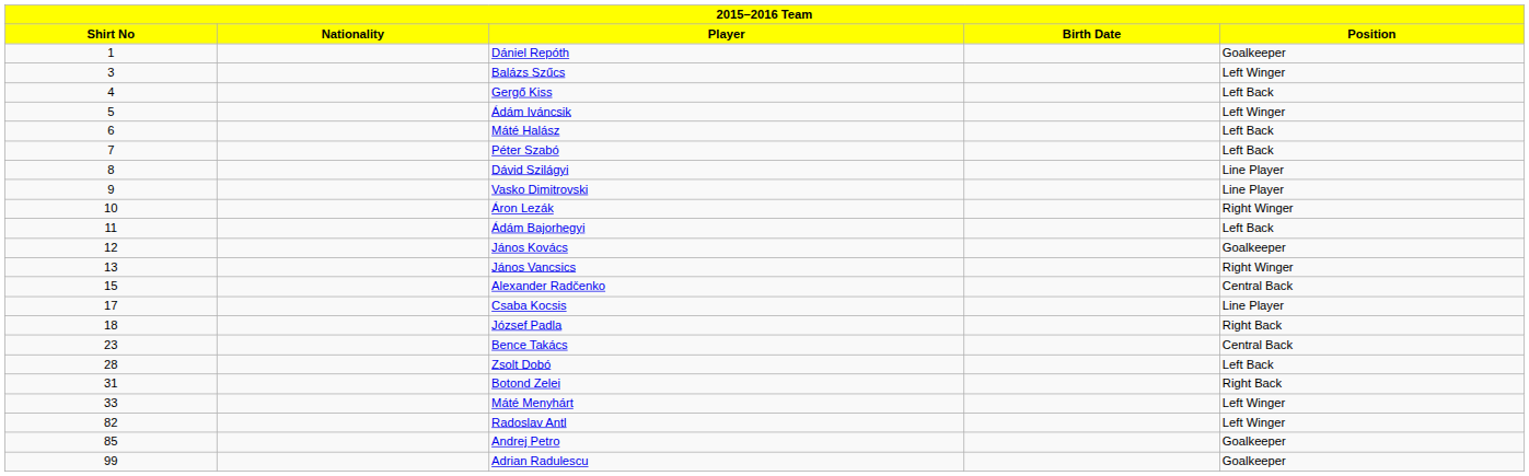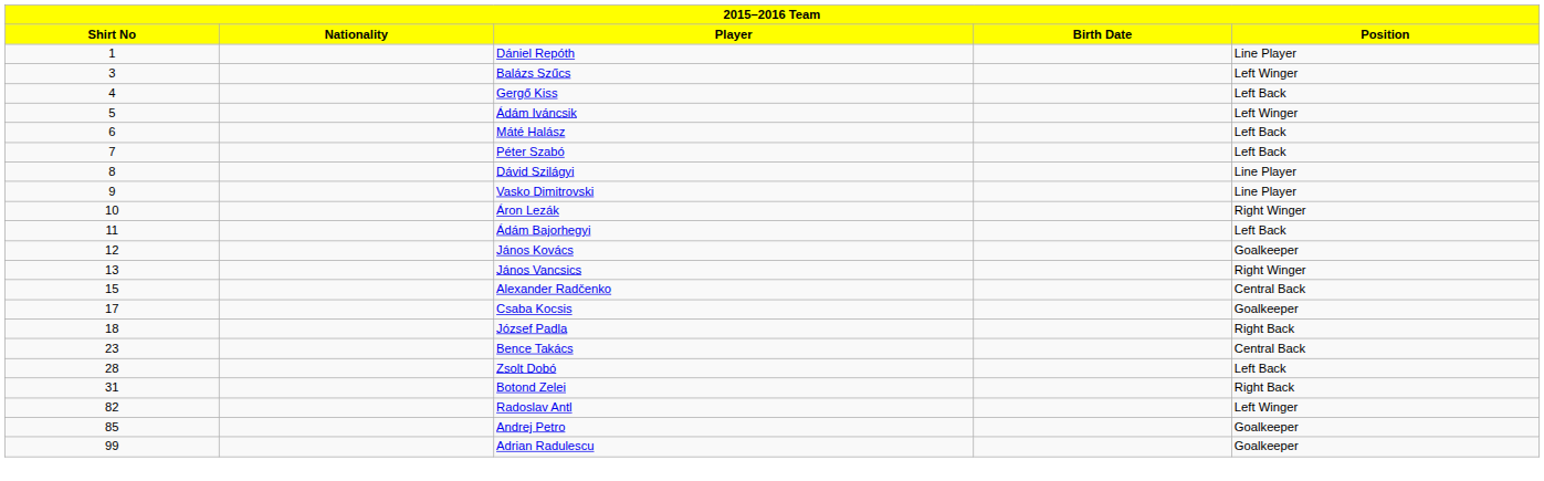Dániel Repóth | Position: Goalkeeper -> Line Player
Csaba Kocsis | Position: Line Player -> Goalkeeper
- row: 33 | Máté Menyhárt | Left Winger
